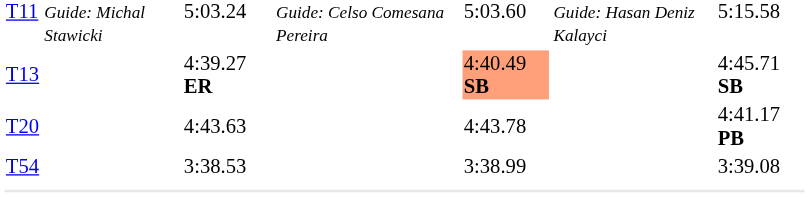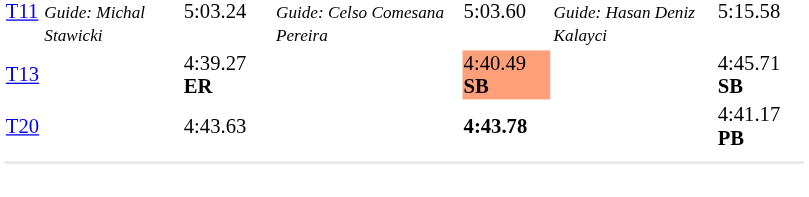T20 | column 5: normal -> bold
- row: T54 | 3:38.53 | 3:38.99 | 3:39.08
